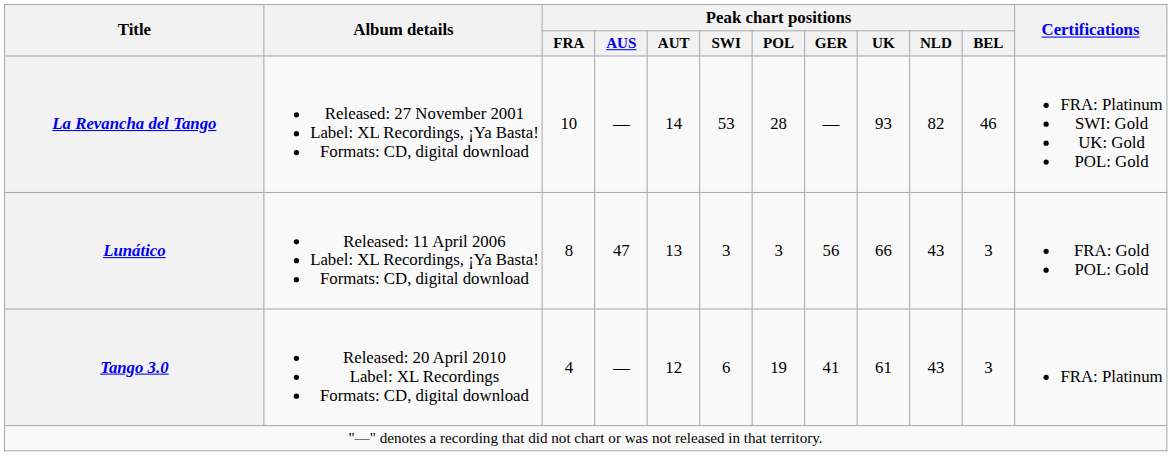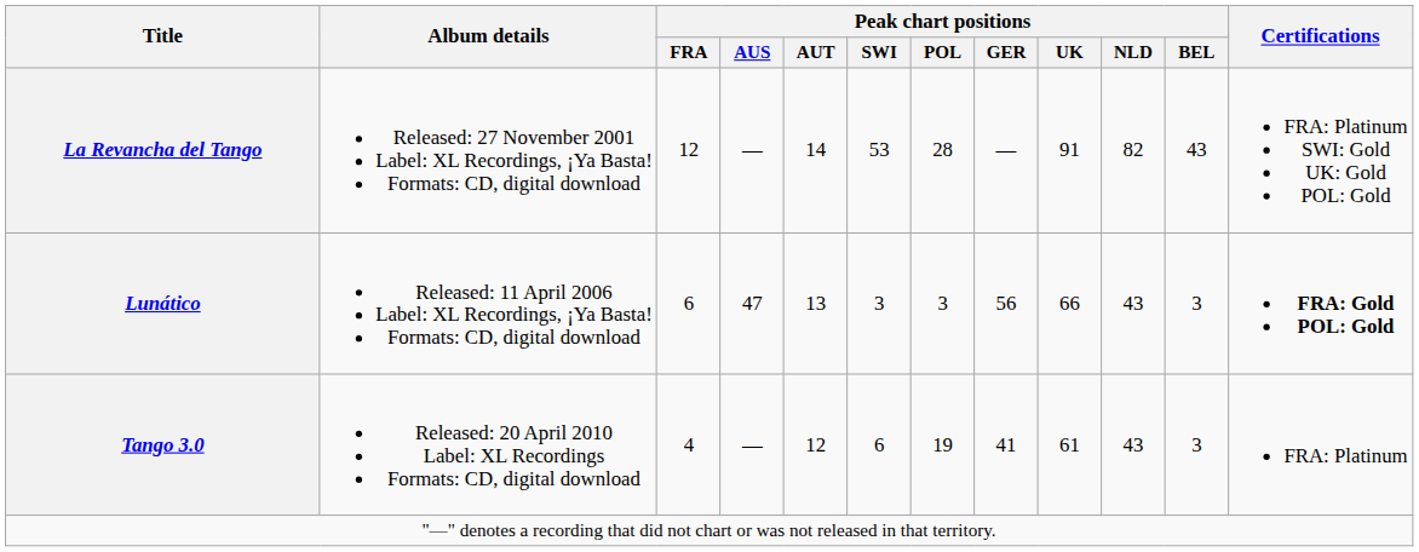La Revancha del Tango | Peak chart positions / FRA: 10 -> 12
La Revancha del Tango | Peak chart positions / UK: 93 -> 91
La Revancha del Tango | Peak chart positions / BEL: 46 -> 43
Lunático | Peak chart positions / FRA: 8 -> 6
Lunático | Certifications: normal -> bold
